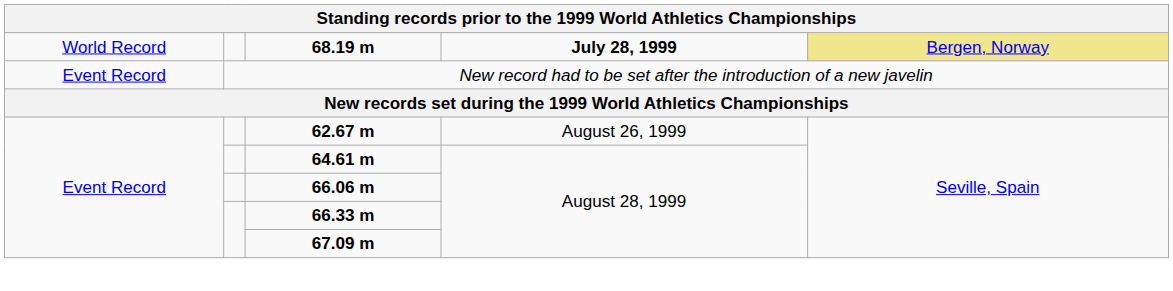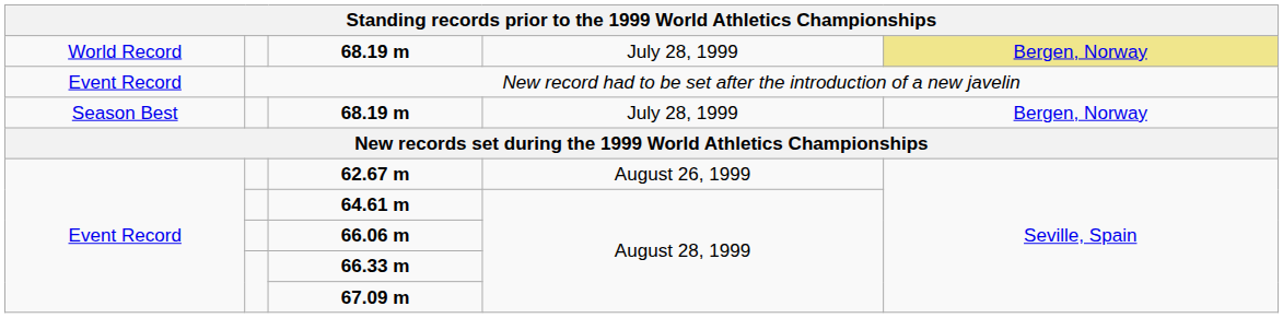World Record / 68.19 m | column 4: bold -> normal
+ row: Season Best | 68.19 m | July 28, 1999 | Bergen, Norway
